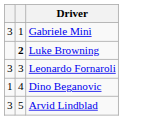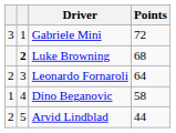+ column: Points | 72 | 68 | 64 | 58 | 44
Leonardo Fornaroli | column 1: 3 -> 2
Arvid Lindblad | column 1: 3 -> 2
